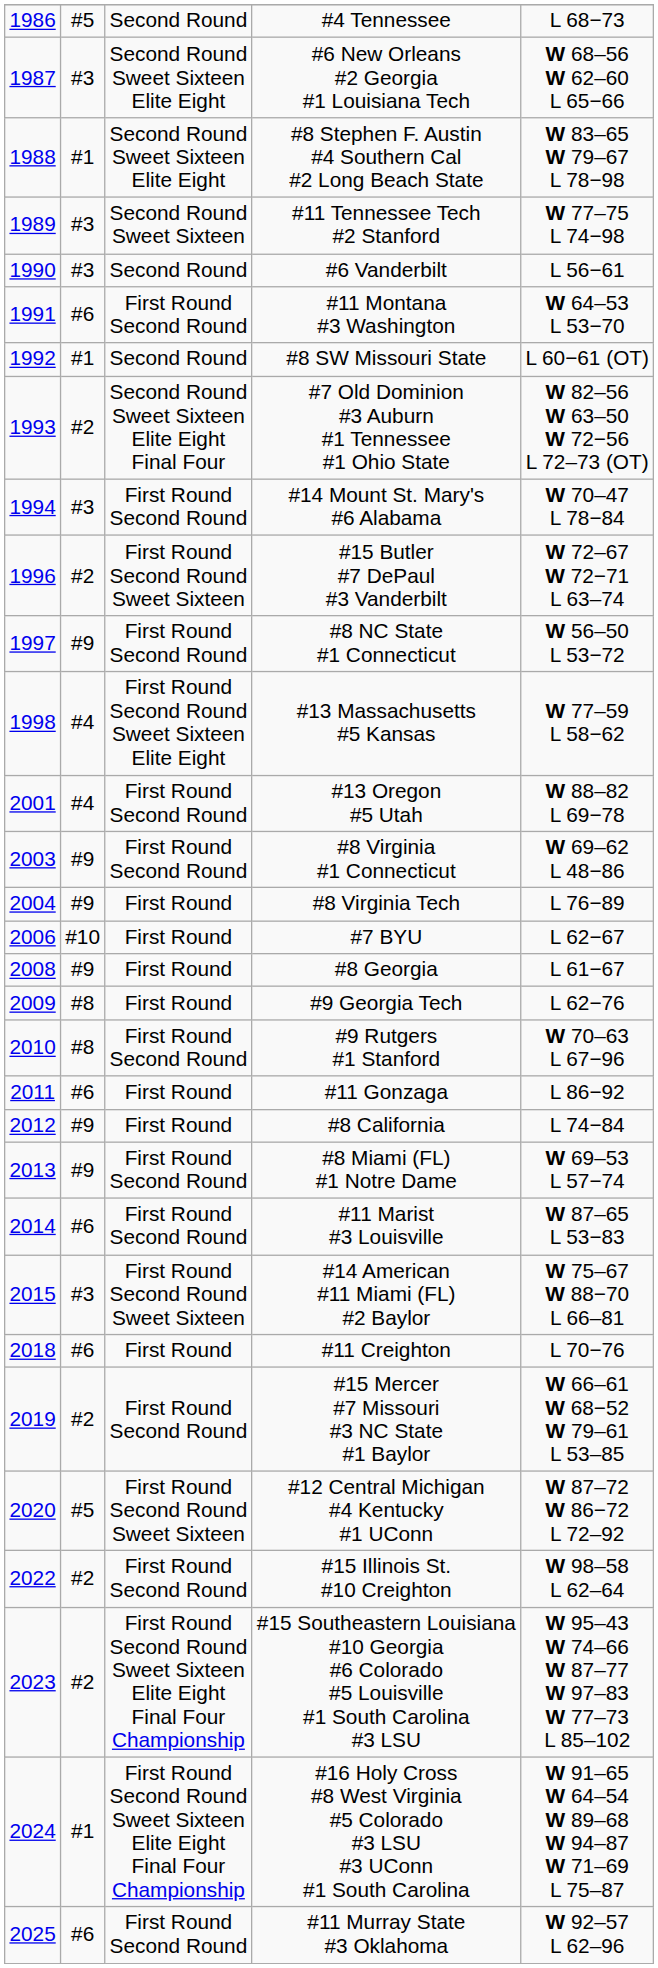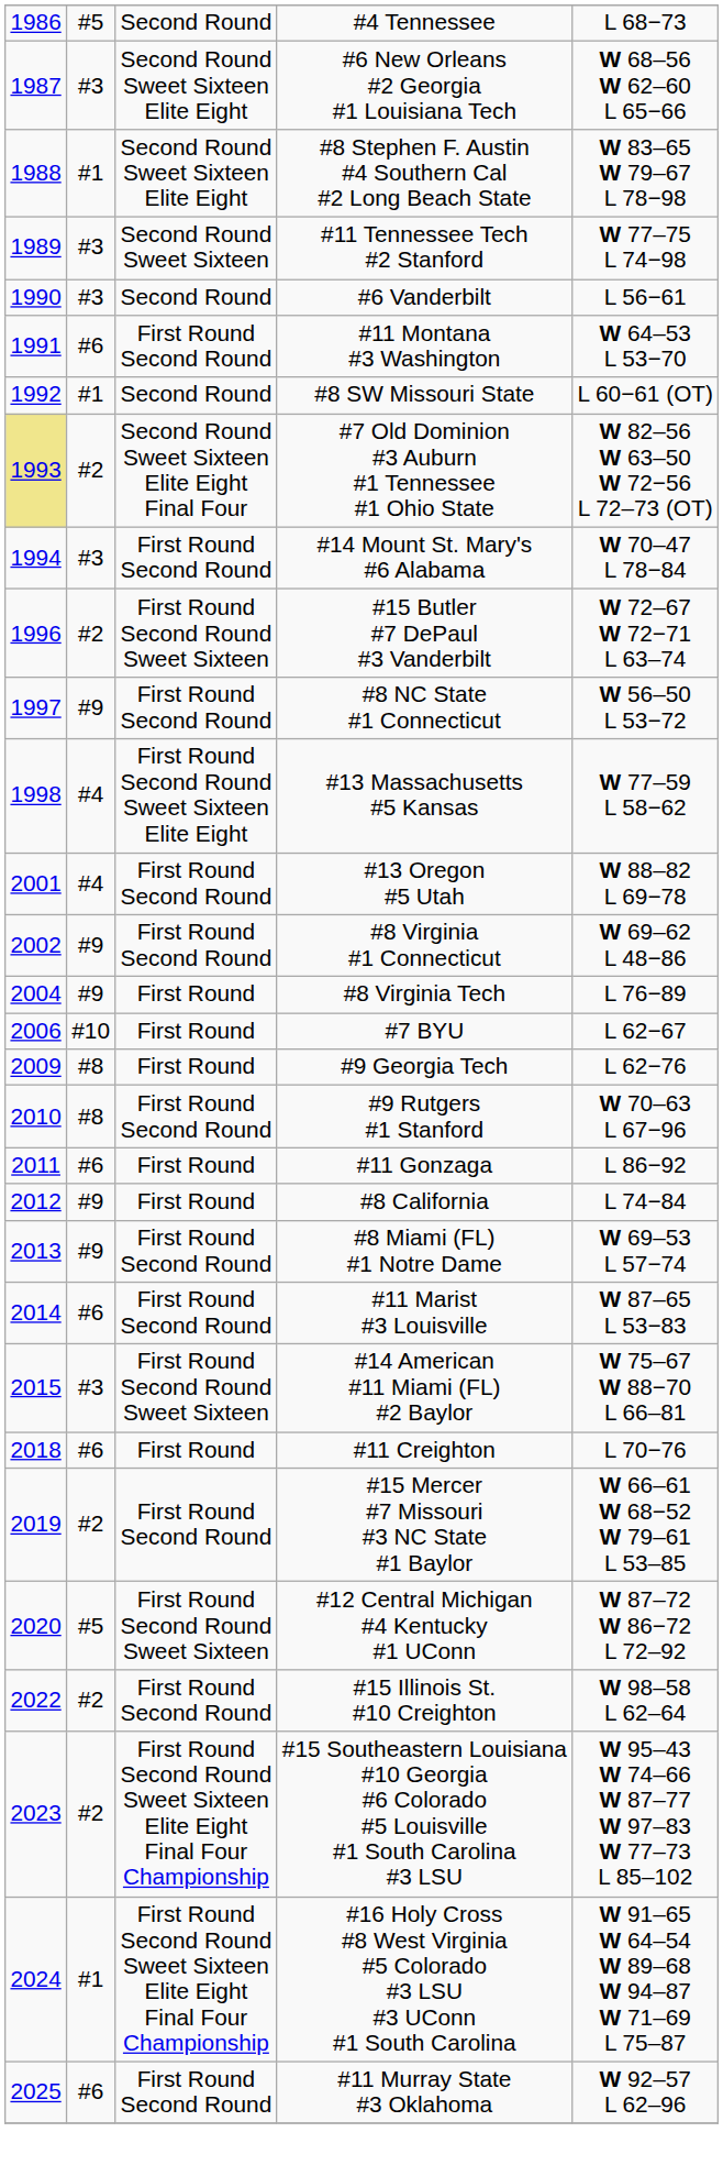#7 Old Dominion #3 Auburn #1 Tennessee #1 Ohio State | column 1: no background -> khaki background
#8 Virginia #1 Connecticut | column 1: 2003 -> 2002
- row: 2008 | #9 | First Round | #8 Georgia | L 61−67
